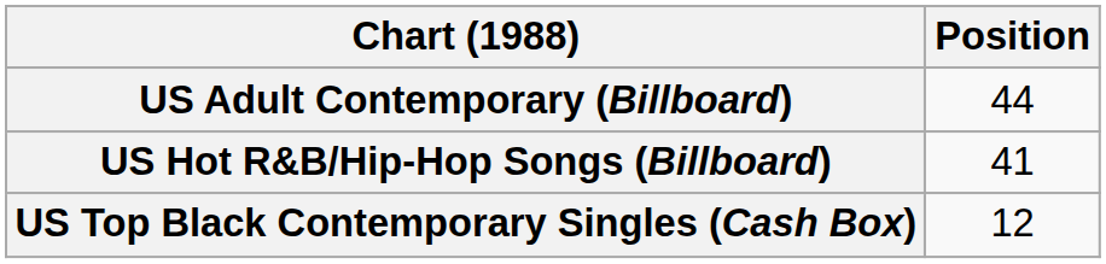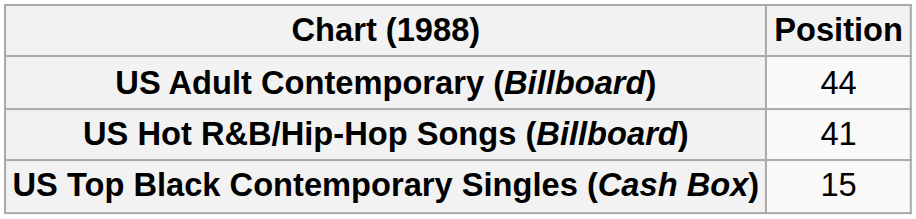US Top Black Contemporary Singles (Cash Box) | Position: 12 -> 15
